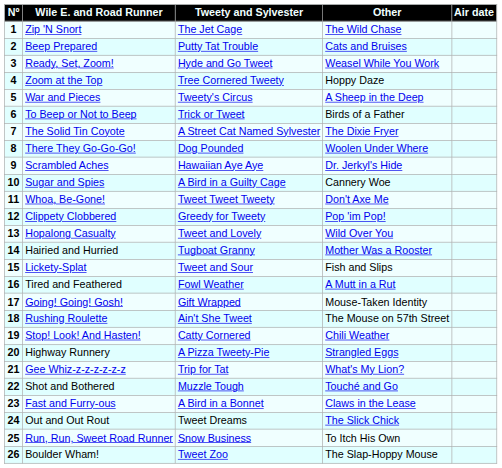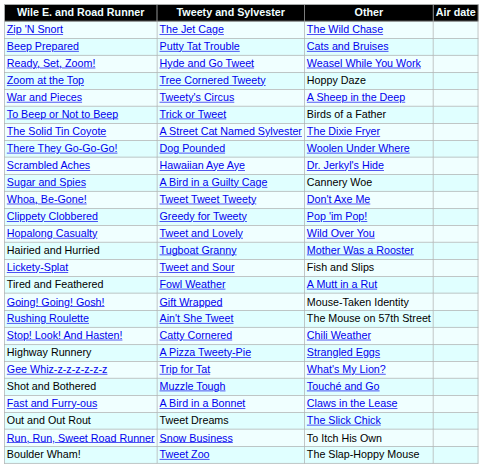- column: Nº | 1 | 2 | 3 | 4 | 5 | 6 | 7 | 8 | 9 | 10 | 11 | 12 | 13 | 14 | 15 | 16 | 17 | 18 | 19 | 20 | 21 | 22 | 23 | 24 | 25 | 26
